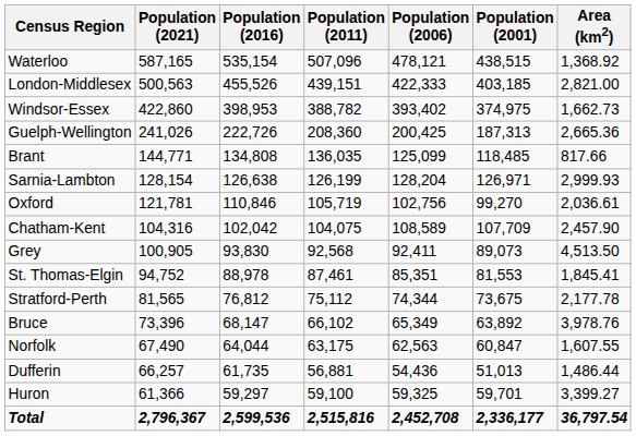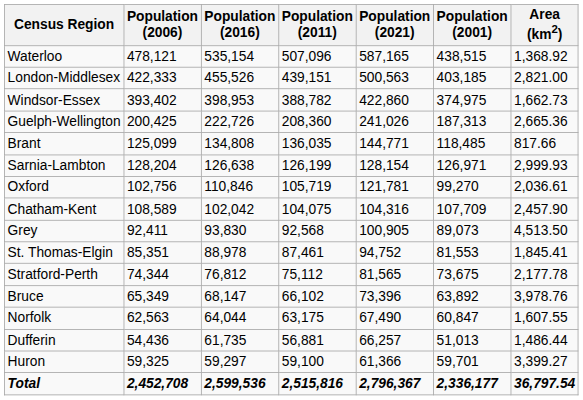columns swapped: Population (2021) <-> Population (2006)
